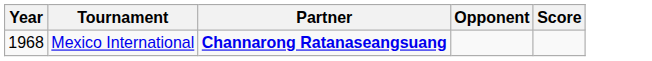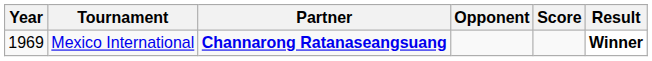+ column: Result | Winner
Mexico International | Year: 1968 -> 1969
